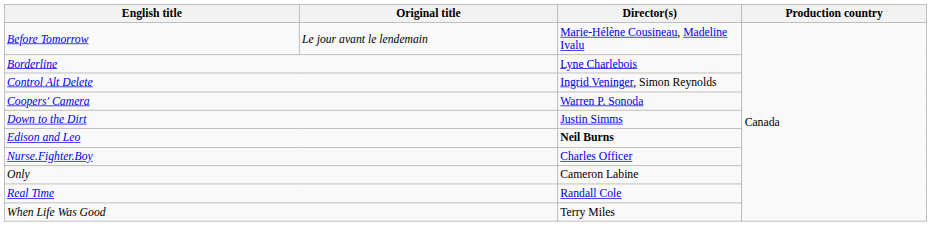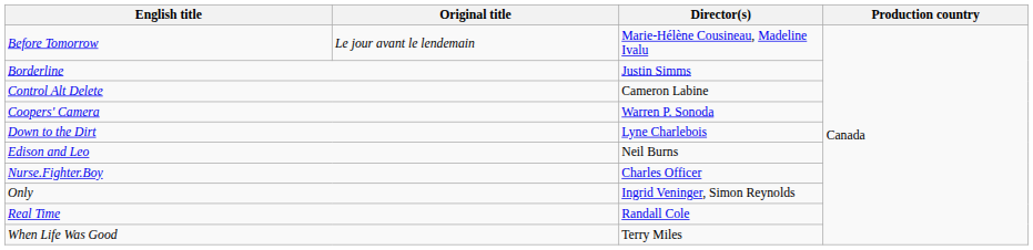Borderline | Director(s): Lyne Charlebois -> Justin Simms
Control Alt Delete | Director(s): Ingrid Veninger, Simon Reynolds -> Cameron Labine
Down to the Dirt | Director(s): Justin Simms -> Lyne Charlebois
Edison and Leo | Director(s): bold -> normal
Only | Director(s): Cameron Labine -> Ingrid Veninger, Simon Reynolds
